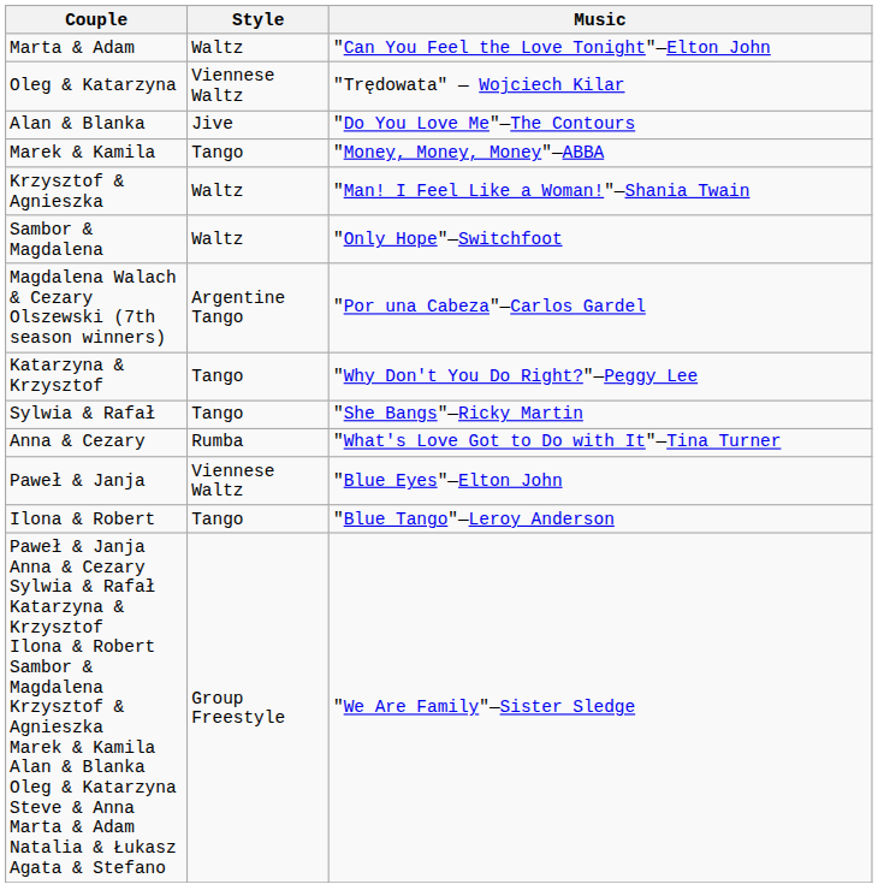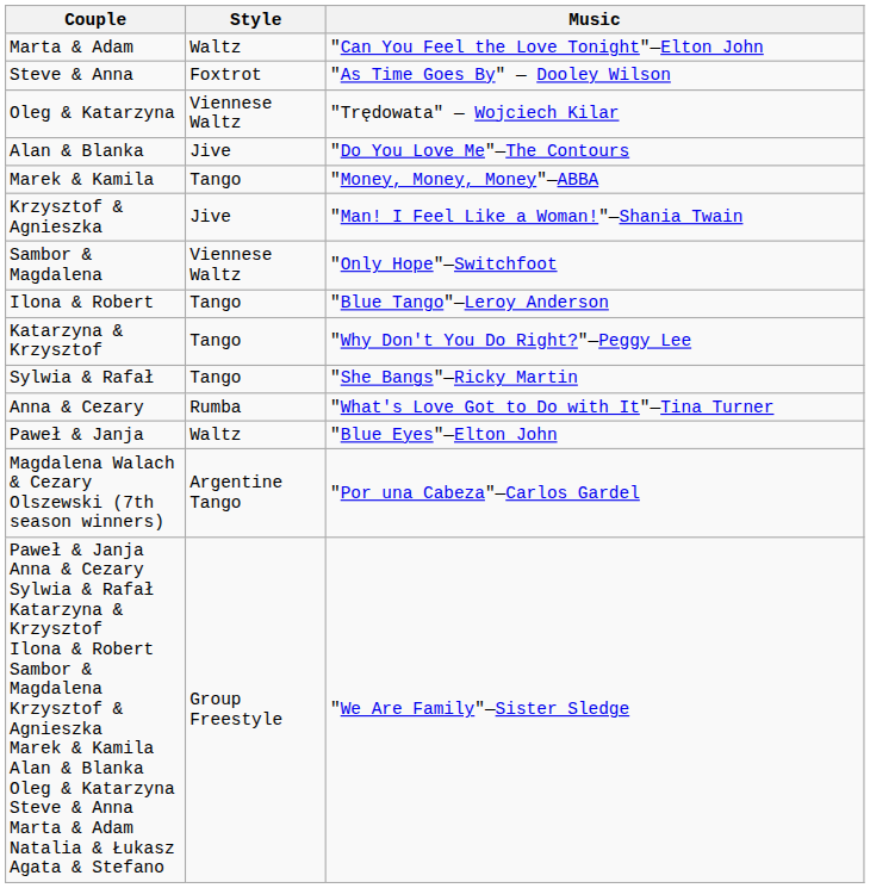+ row: Steve & Anna | Foxtrot | "As Time Goes By" — Dooley Wilson
Krzysztof & Agnieszka | Style: Waltz -> Jive
Sambor & Magdalena | Style: Waltz -> Viennese Waltz
rows swapped: Ilona & Robert <-> Magdalena Walach & Cezary Olszewski (7th season winners)
Paweł & Janja | Style: Viennese Waltz -> Waltz
